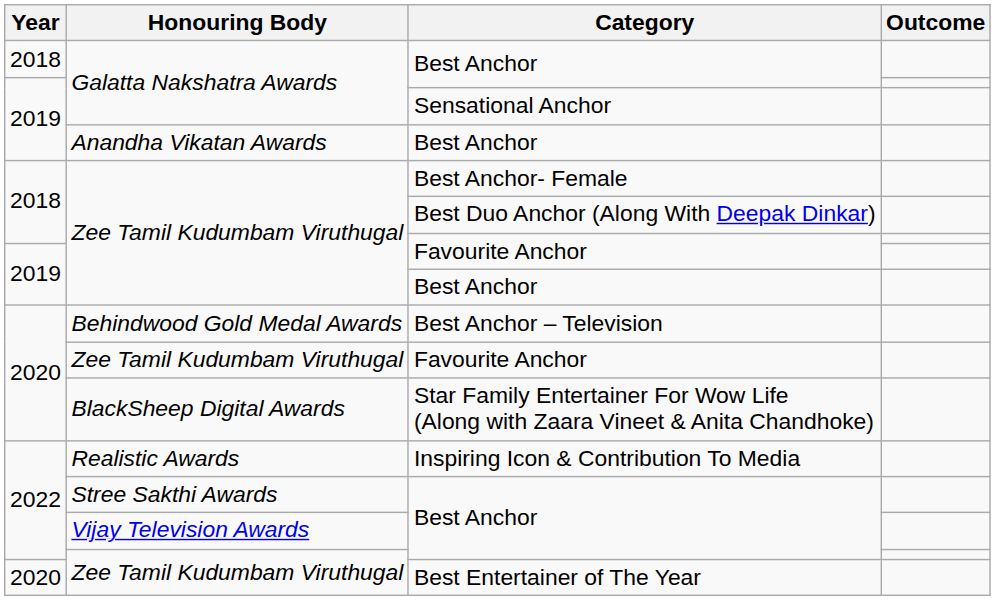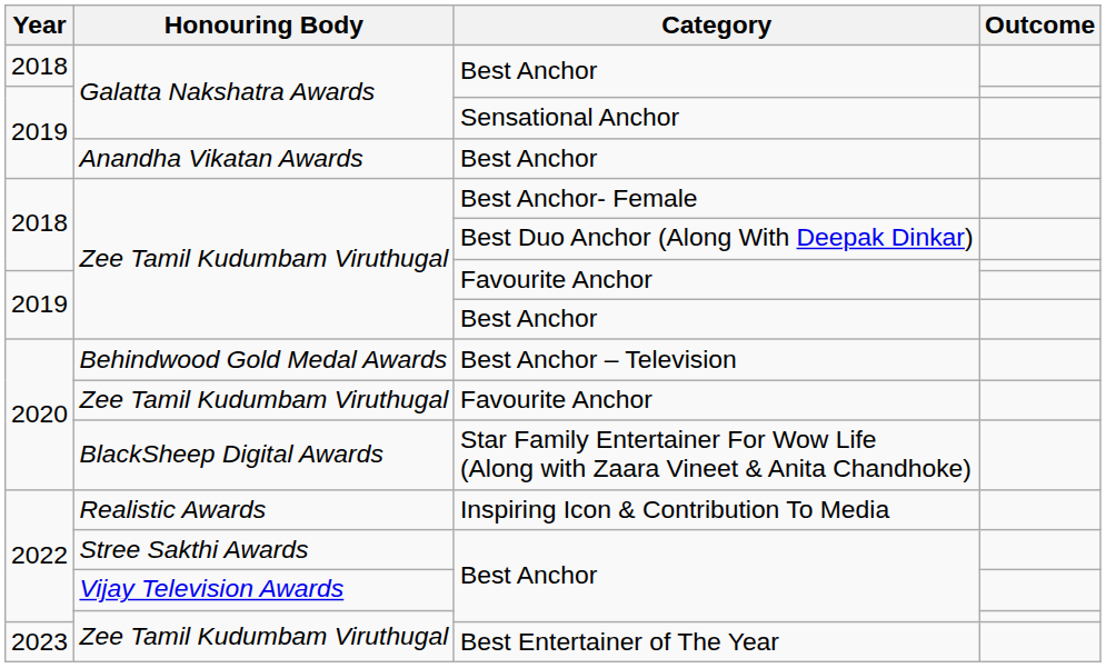Best Entertainer of The Year | Year: 2020 -> 2023
